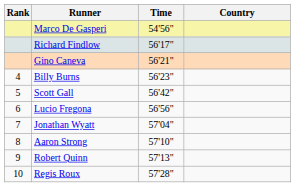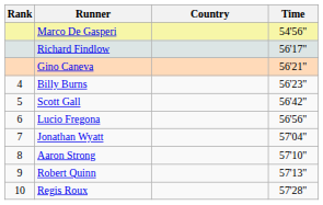columns swapped: Country <-> Time
